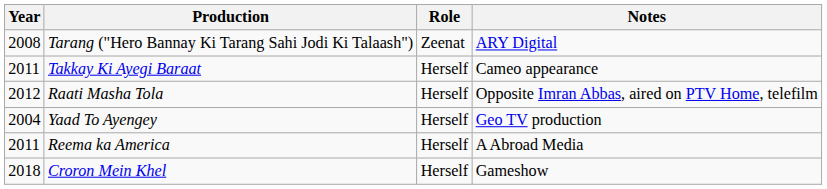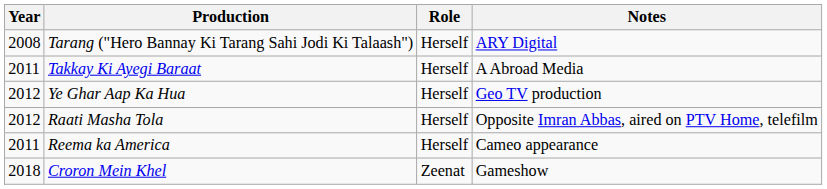Tarang ("Hero Bannay Ki Tarang Sahi Jodi Ki Talaash") | Role: Zeenat -> Herself
Takkay Ki Ayegi Baraat | Notes: Cameo appearance -> A Abroad Media
+ row: 2012 | Ye Ghar Aap Ka Hua | Herself | Geo TV production
- row: 2004 | Yaad To Ayengey | Herself | Geo TV production
Reema ka America | Notes: A Abroad Media -> Cameo appearance
Croron Mein Khel | Role: Herself -> Zeenat
